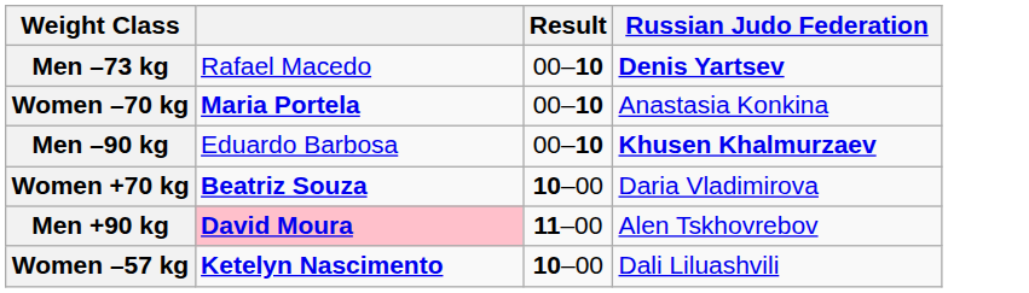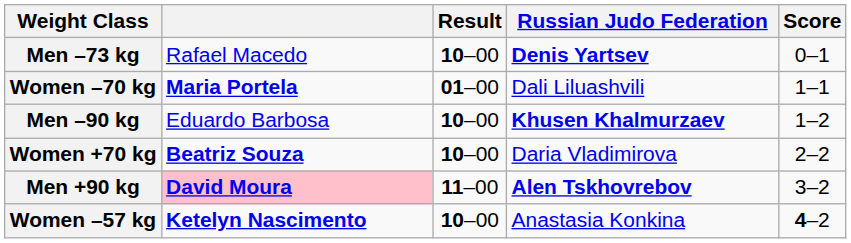+ column: Score | 0–1 | 1–1 | 1–2 | 2–2 | 3–2 | 4–2
Men –73 kg | Result: 00–10 -> 10–00
Women –70 kg | Result: 00–10 -> 01–00
Women –70 kg | Russian Judo Federation: Anastasia Konkina -> Dali Liluashvili
Men –90 kg | Result: 00–10 -> 10–00
Men +90 kg | Russian Judo Federation: normal -> bold
Women –57 kg | Russian Judo Federation: Dali Liluashvili -> Anastasia Konkina
